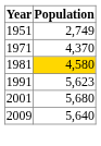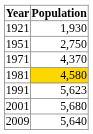+ row: 1921 | 1,930
1951 | Population: 2,749 -> 2,750
